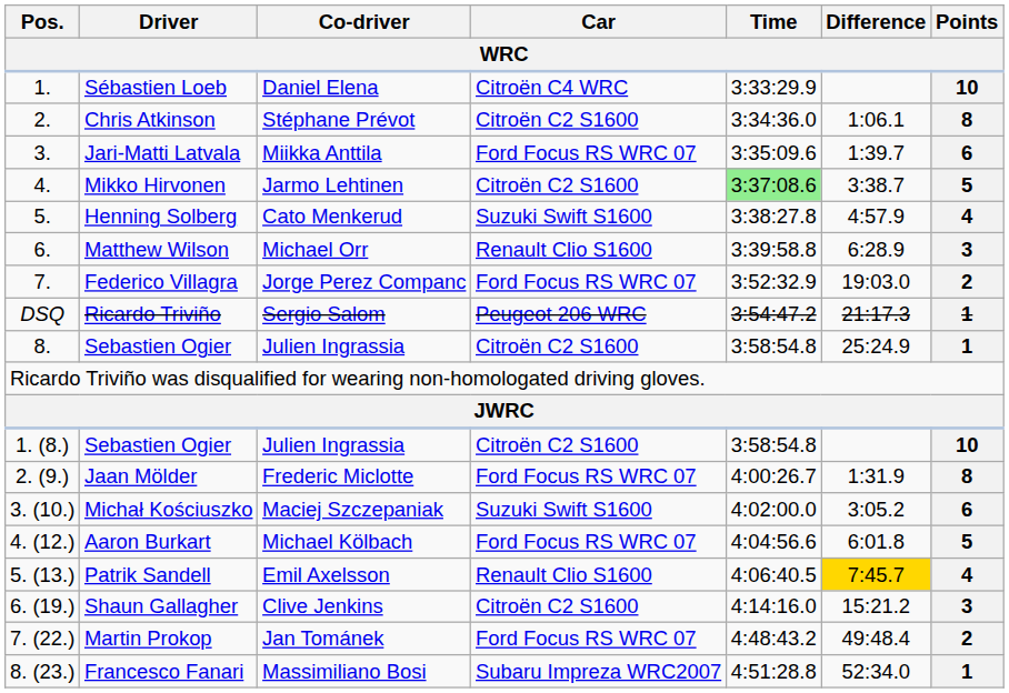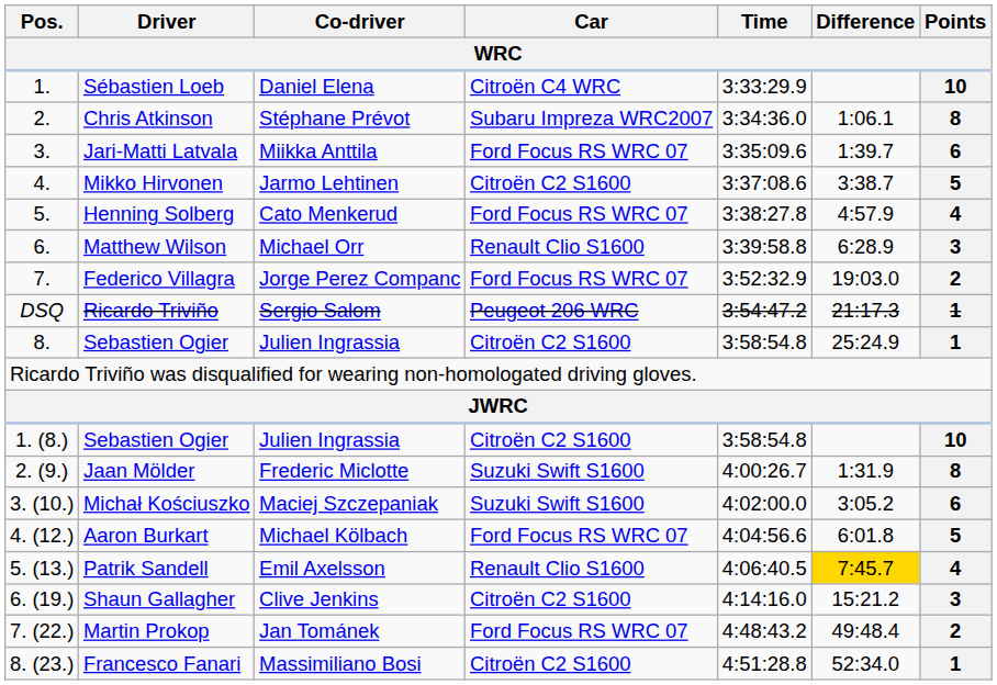Chris Atkinson | Car: Citroën C2 S1600 -> Subaru Impreza WRC2007
Mikko Hirvonen | Time: lightgreen background -> no background
Henning Solberg | Car: Suzuki Swift S1600 -> Ford Focus RS WRC 07
Jaan Mölder | Car: Ford Focus RS WRC 07 -> Suzuki Swift S1600
Francesco Fanari | Car: Subaru Impreza WRC2007 -> Citroën C2 S1600
